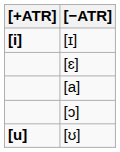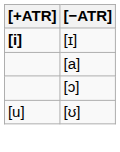- row: [ɛ]
[ʊ] | [+ATR]: bold -> normal
